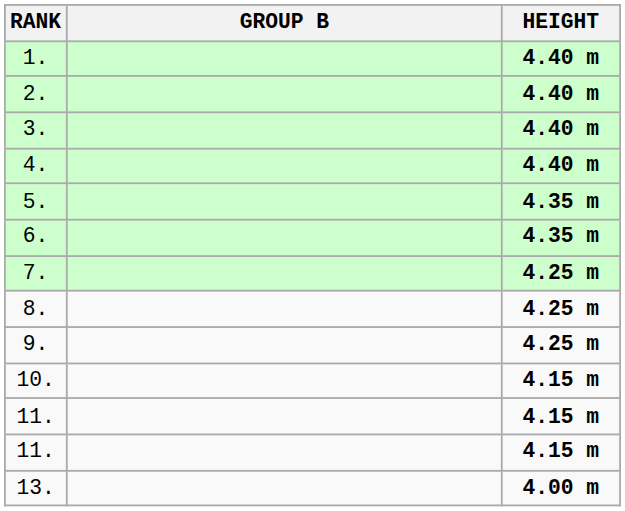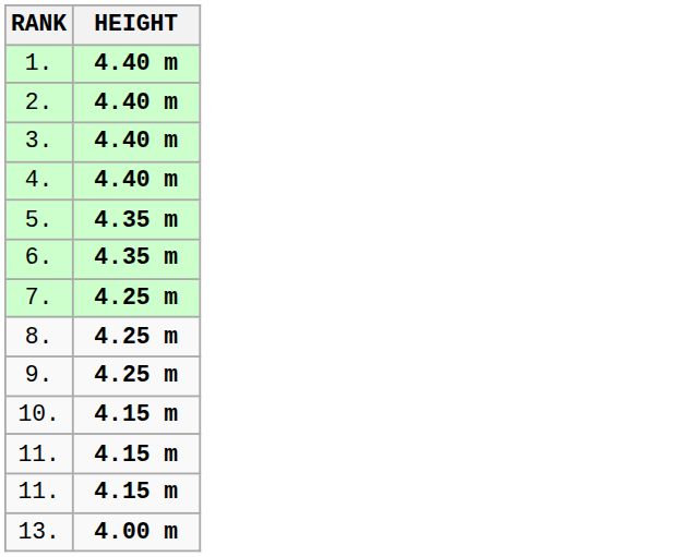- column: GROUP B
